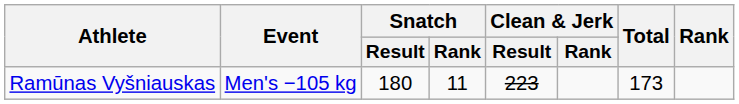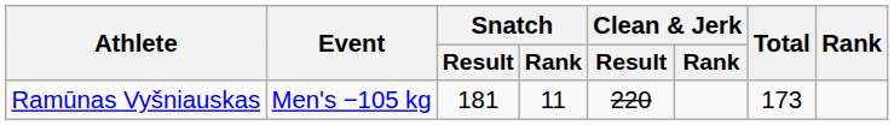Ramūnas Vyšniauskas | Snatch / Result: 180 -> 181
Ramūnas Vyšniauskas | Clean & Jerk / Result: 223 -> 220
